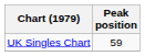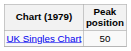UK Singles Chart | Peak position: 59 -> 50
